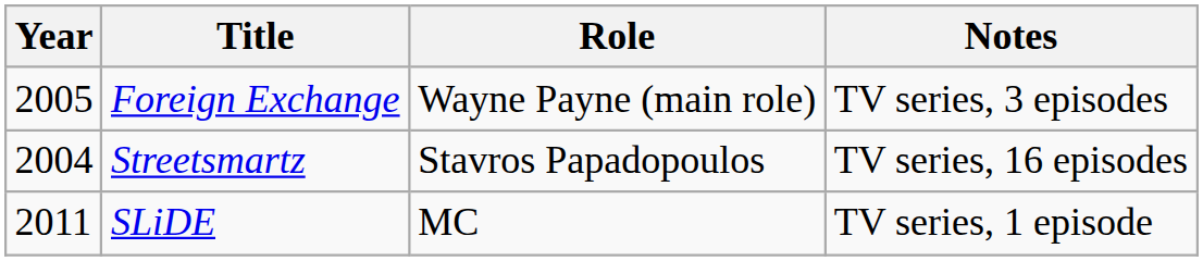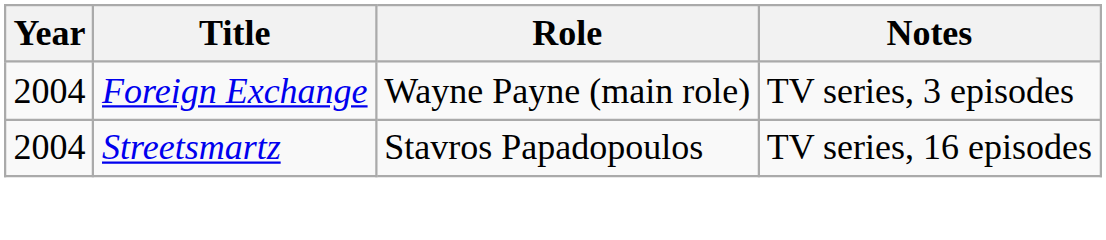Foreign Exchange | Year: 2005 -> 2004
- row: 2011 | SLiDE | MC | TV series, 1 episode
